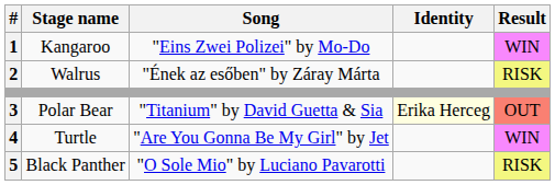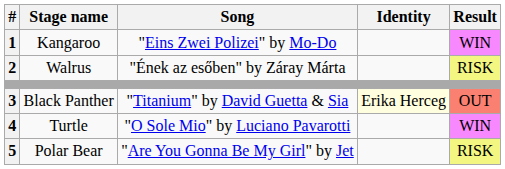3 | Stage name: Polar Bear -> Black Panther
4 | Song: "Are You Gonna Be My Girl" by Jet -> "O Sole Mio" by Luciano Pavarotti
5 | Stage name: Black Panther -> Polar Bear
5 | Song: "O Sole Mio" by Luciano Pavarotti -> "Are You Gonna Be My Girl" by Jet
